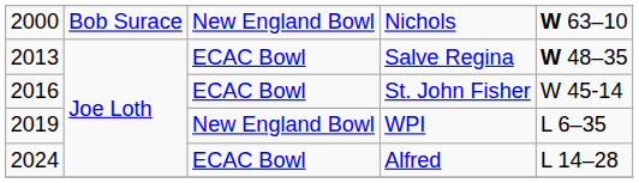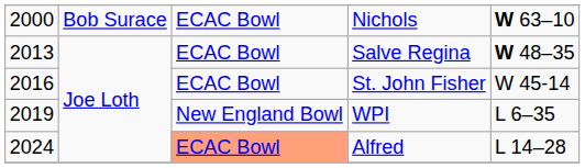Nichols | column 3: New England Bowl -> ECAC Bowl
Alfred | column 3: no background -> lightsalmon background
